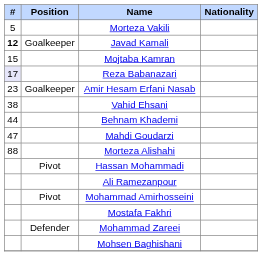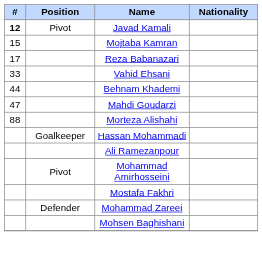- row: 5 | Morteza Vakili
Javad Kamali | Position: Goalkeeper -> Pivot
Reza Babanazari | #: lavender background -> no background
- row: 23 | Goalkeeper | Amir Hesam Erfani Nasab
Vahid Ehsani | #: 38 -> 33
Hassan Mohammadi | Position: Pivot -> Goalkeeper
